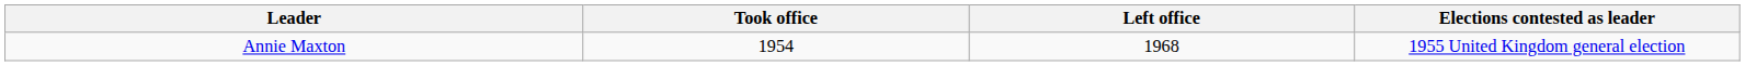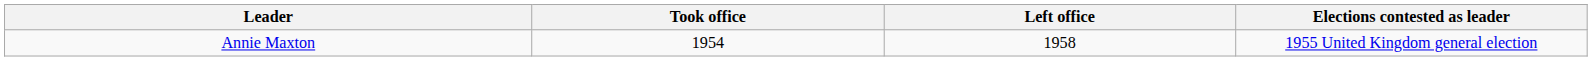Annie Maxton | Left office: 1968 -> 1958
